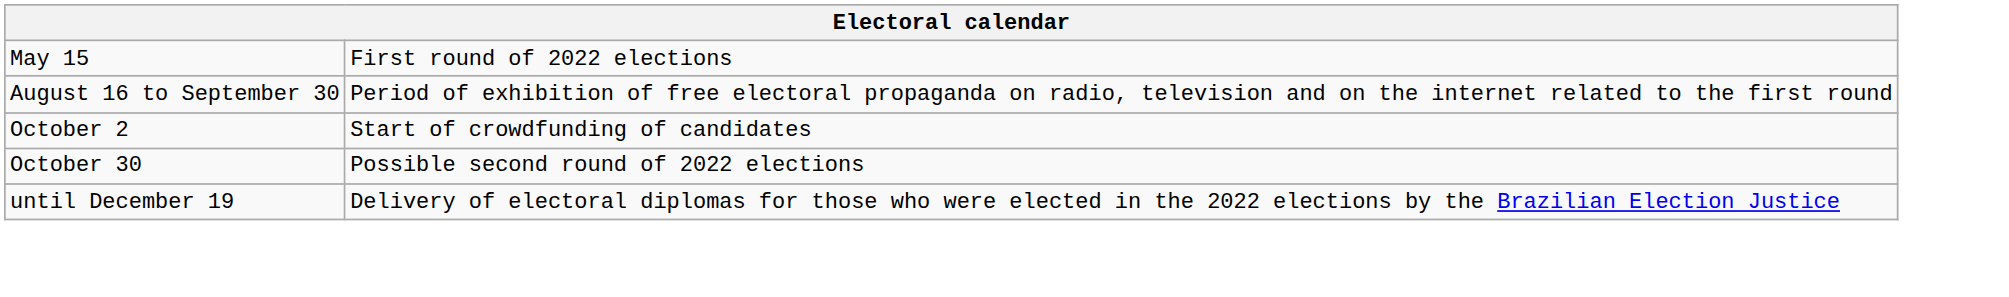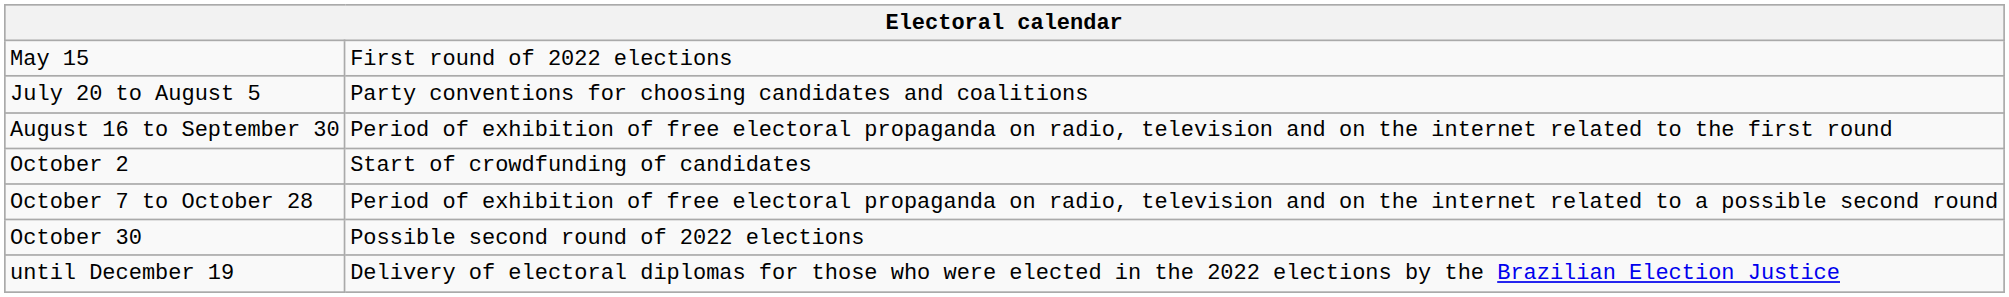+ row: July 20 to August 5 | Party conventions for choosing candidates and coalitions
+ row: October 7 to October 28 | Period of exhibition of free electoral propaganda on radio, television and on the internet related to a possible second round
